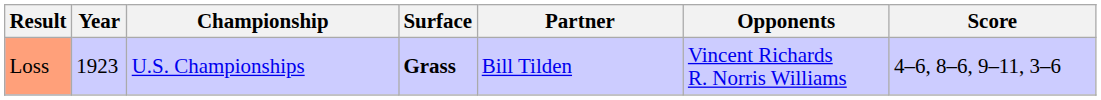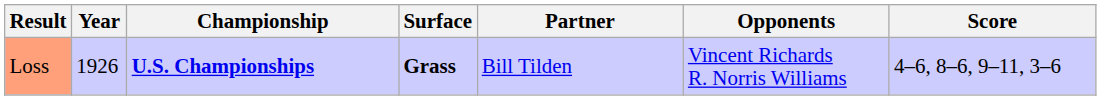Loss | Year: 1923 -> 1926
Loss | Championship: normal -> bold
